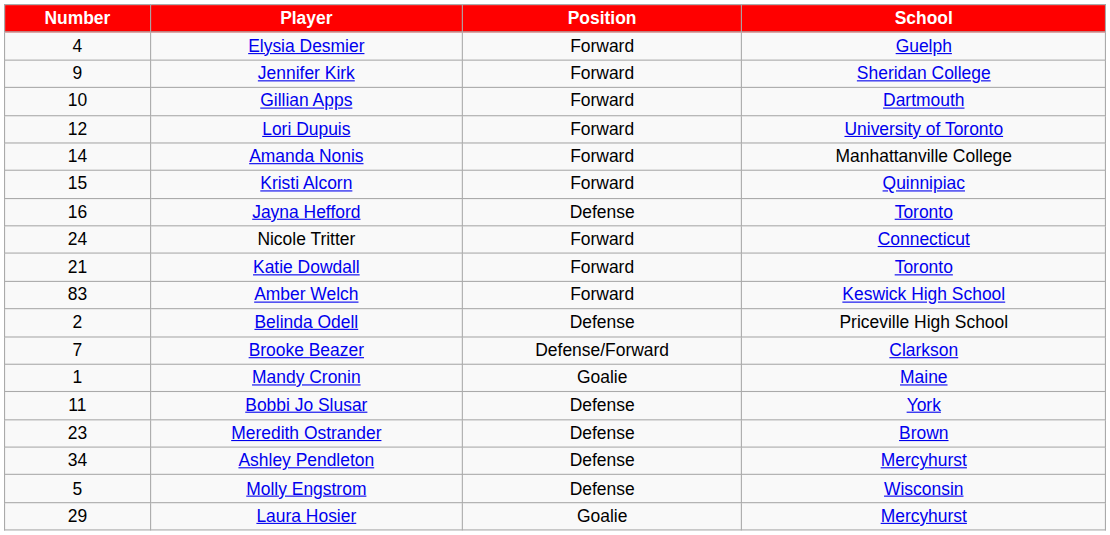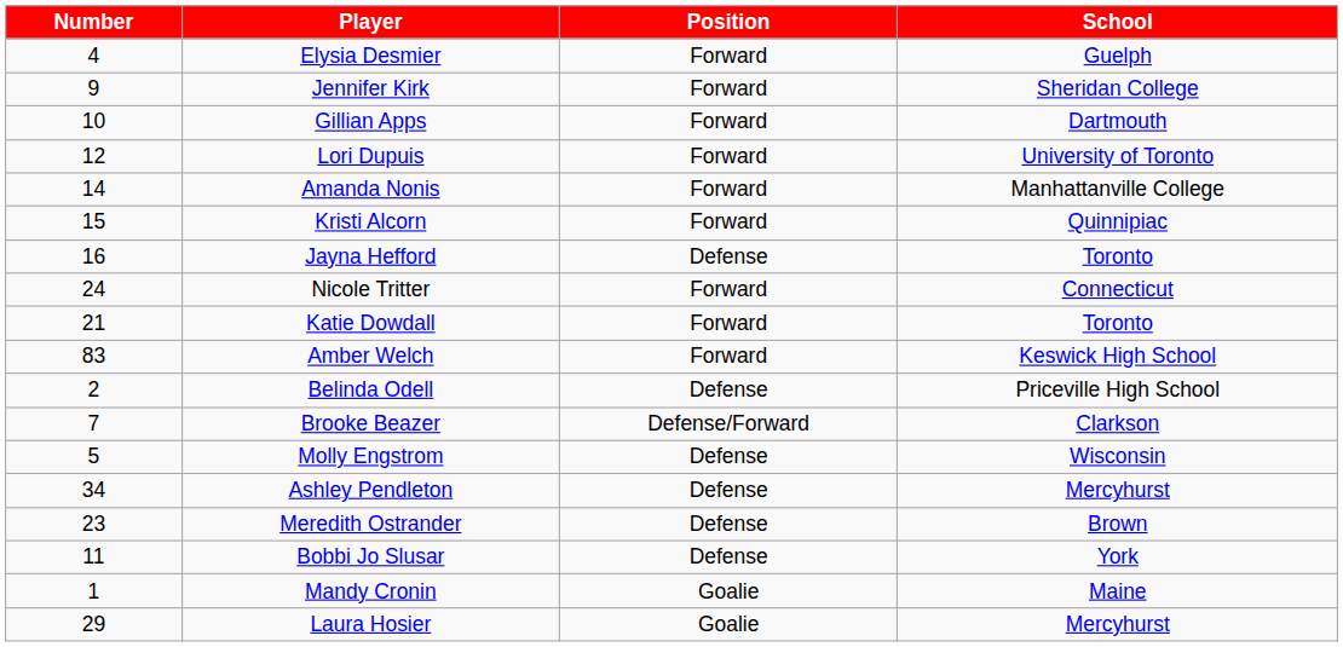rows swapped: Molly Engstrom <-> Mandy Cronin
rows swapped: Bobbi Jo Slusar <-> Ashley Pendleton
